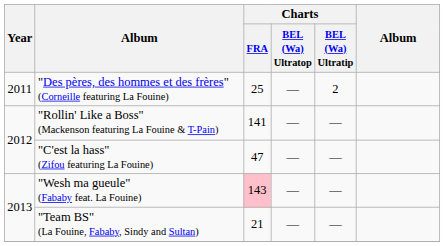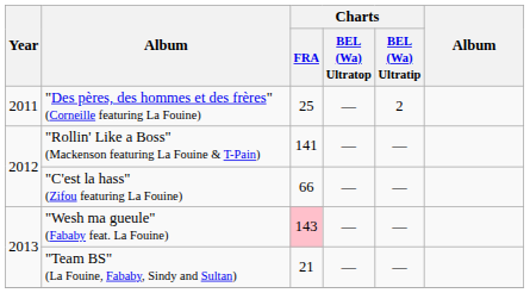"C'est la hass" (Zifou featuring La Fouine) | Charts / FRA: 47 -> 66
